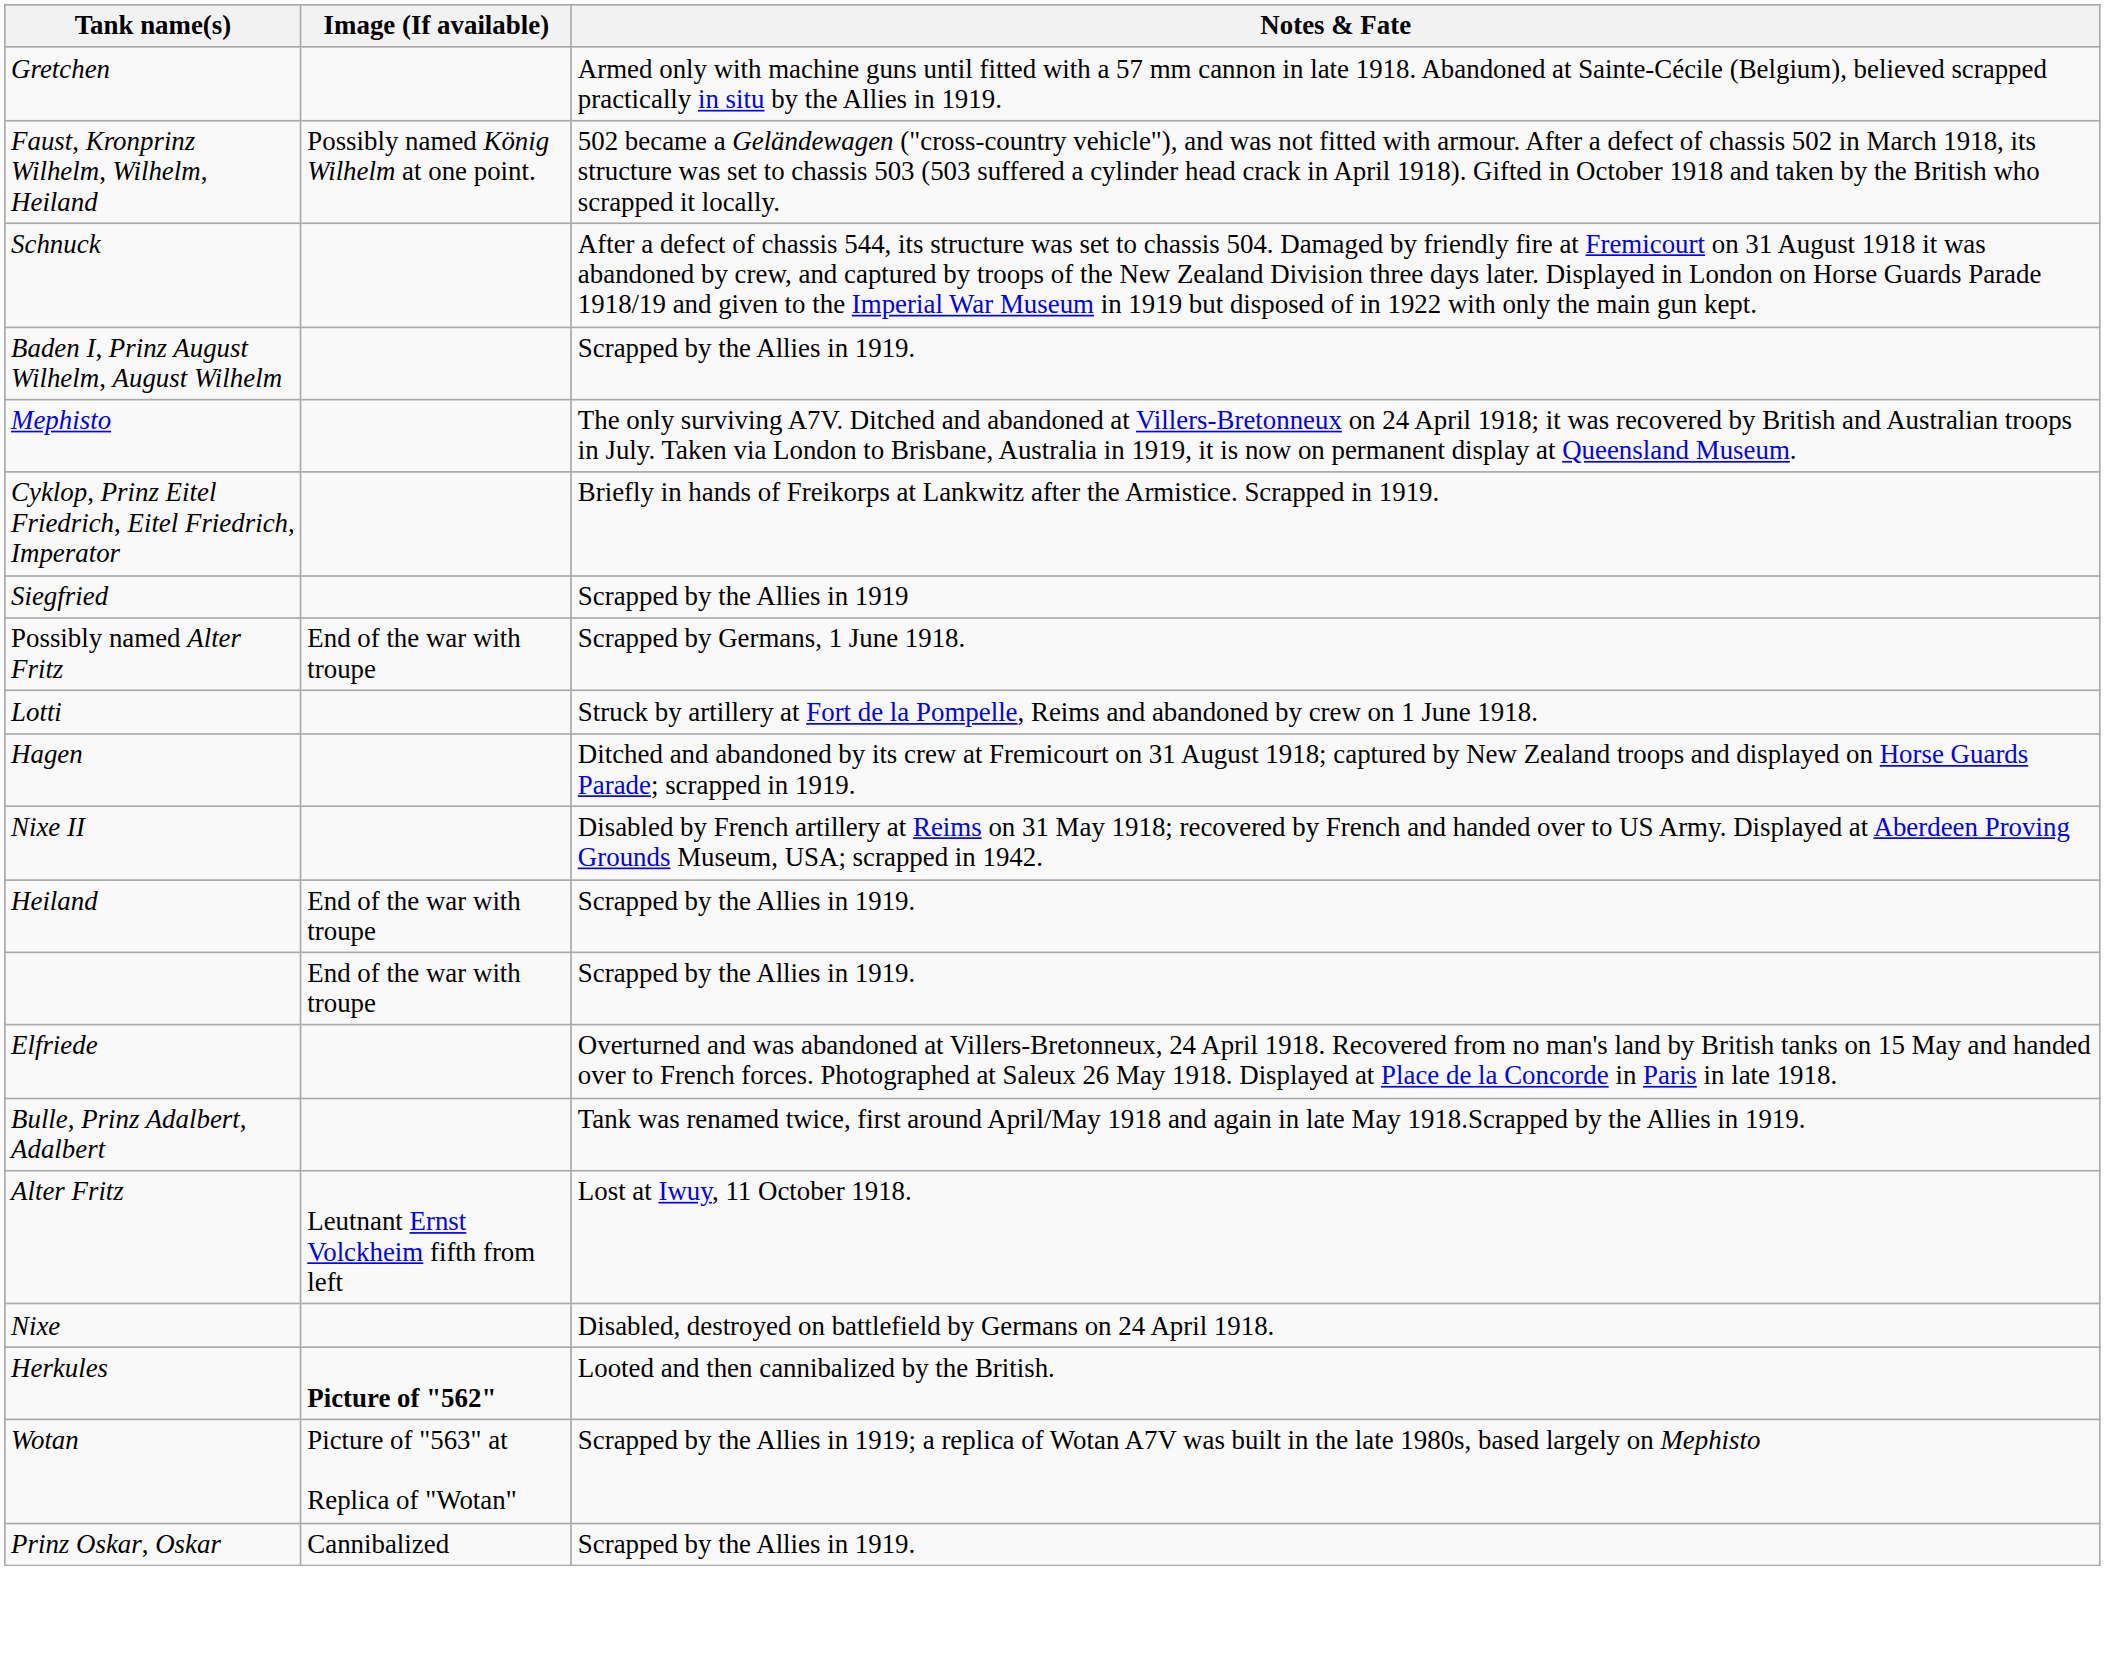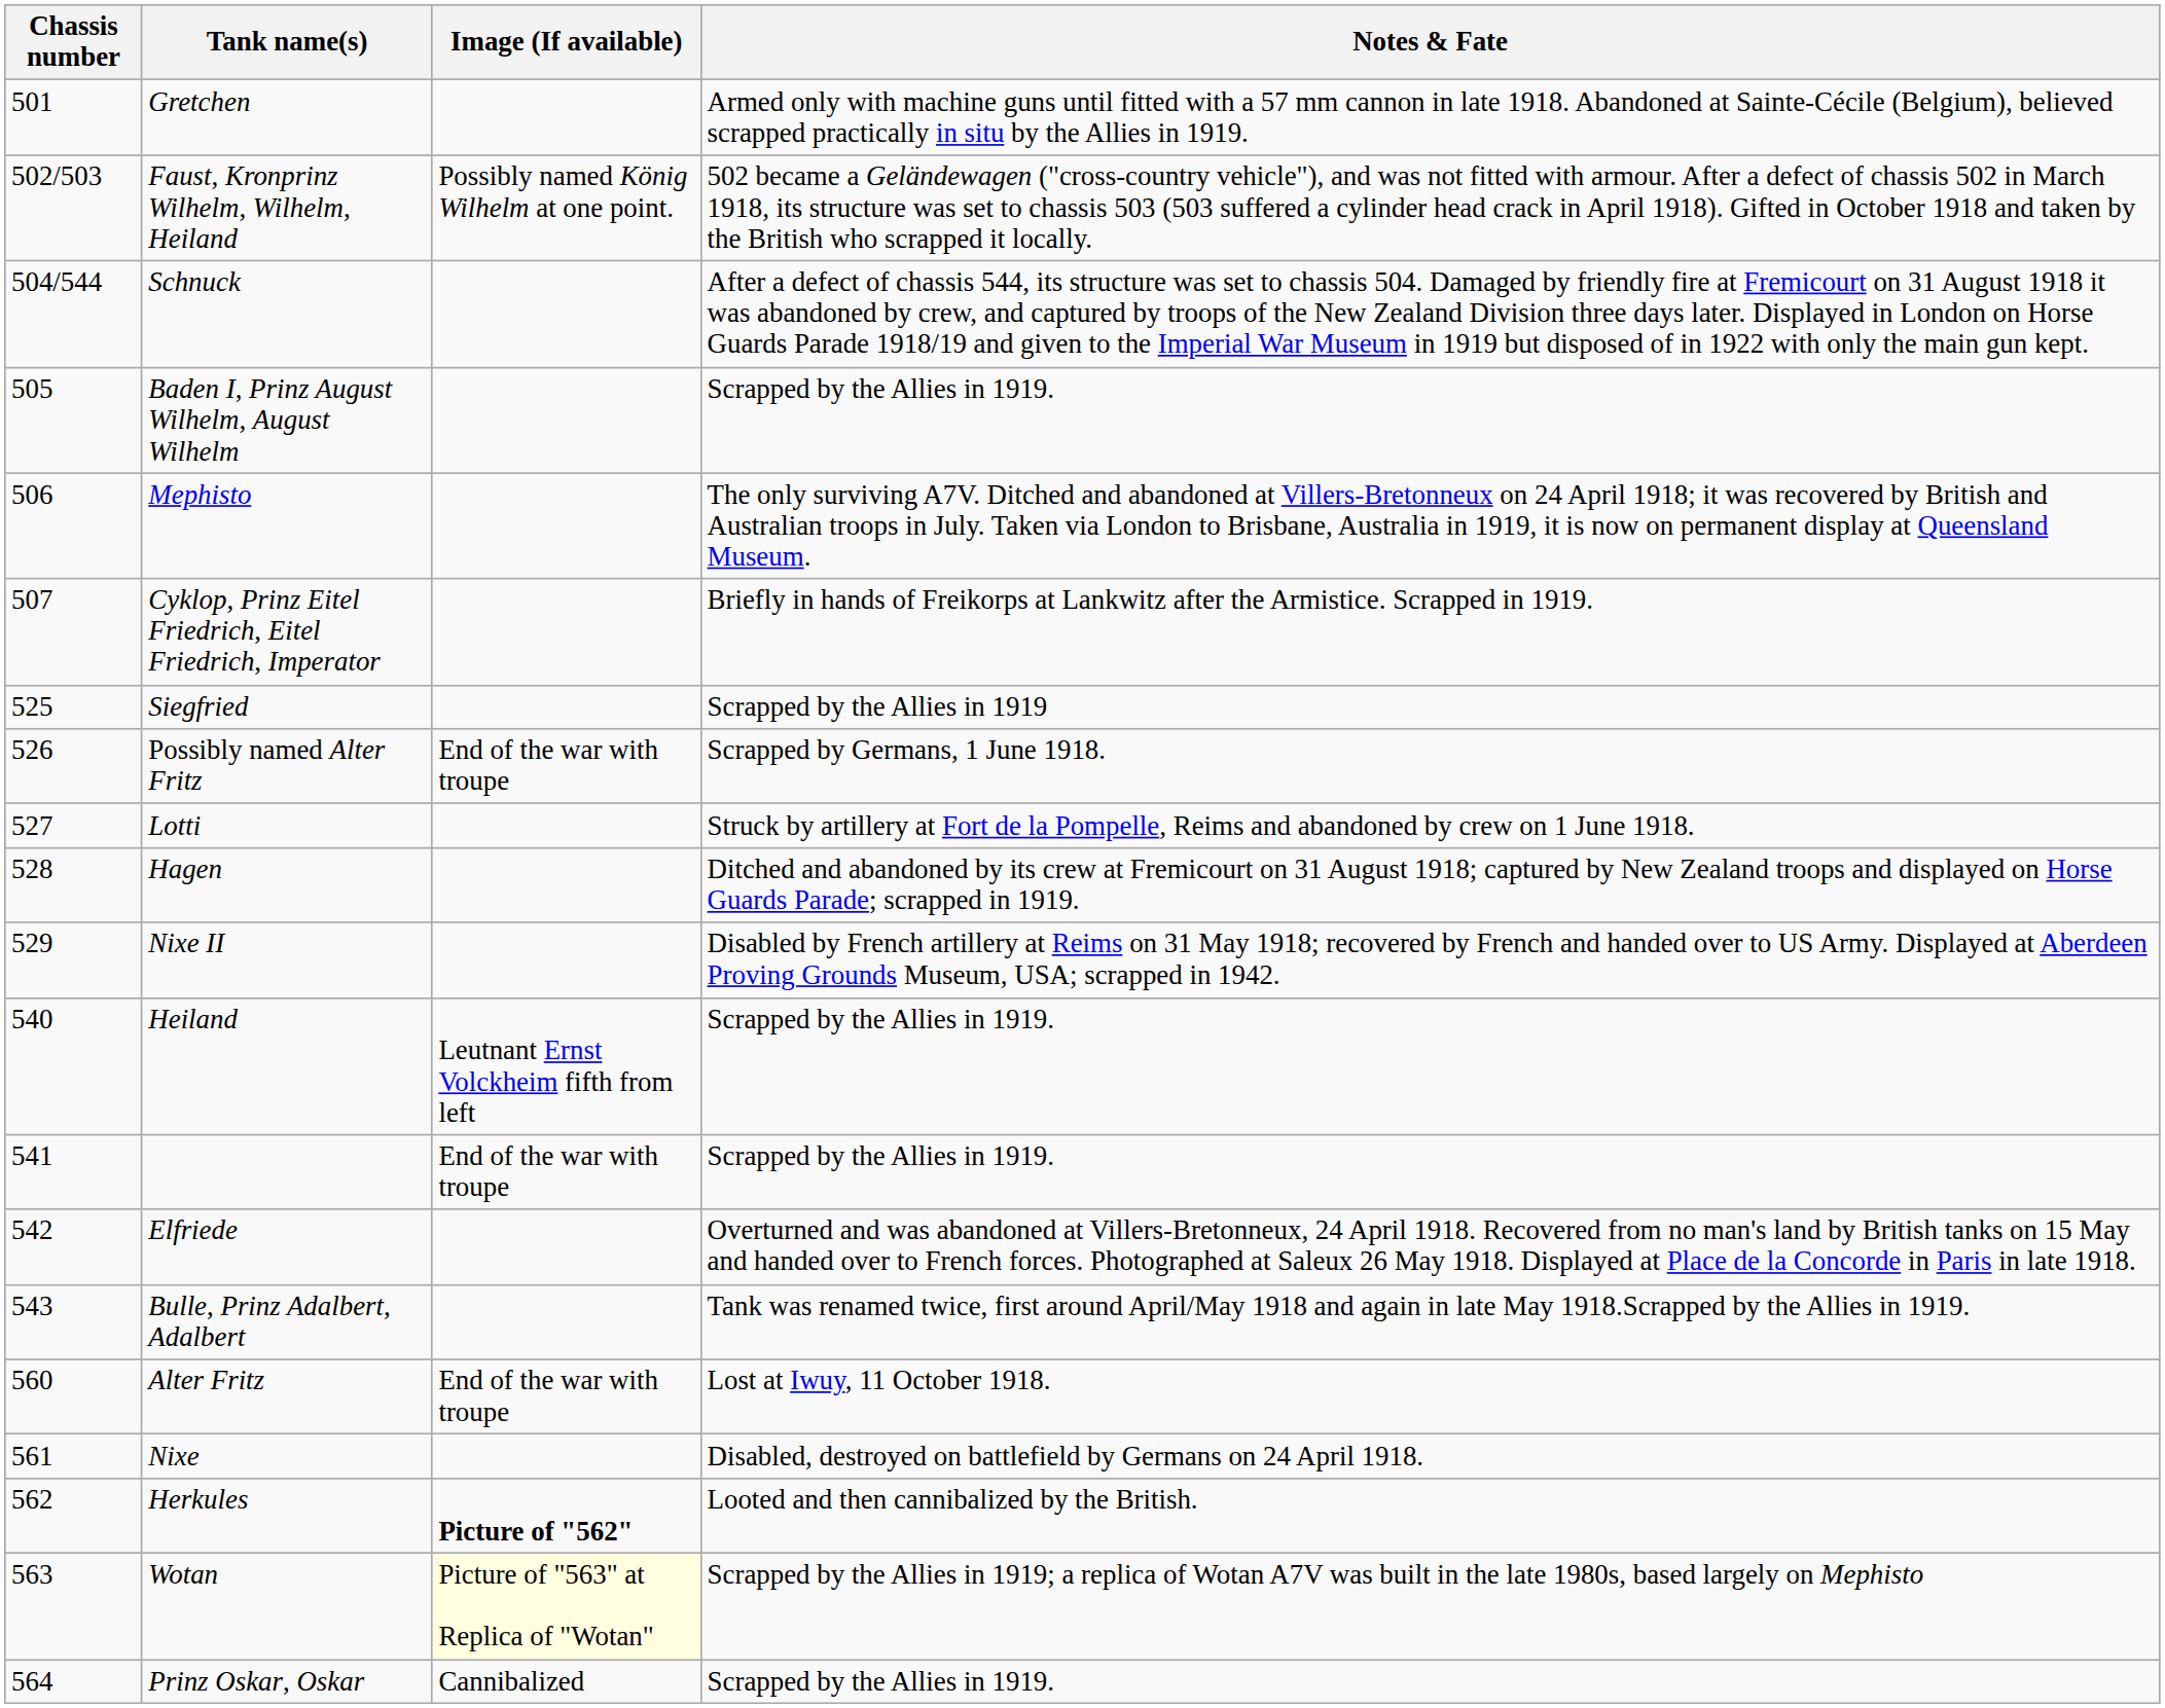+ column: Chassis number | 501 | 502/503 | 504/544 | 505 | 506 | 507 | 525 | 526 | 527 | 528 | 529 | 540 | 541 | 542 | 543 | 560 | 561 | 562 | 563 | 564
Heiland | Image (If available): End of the war with troupe -> Leutnant Ernst Volckheim fifth from left
Alter Fritz | Image (If available): Leutnant Ernst Volckheim fifth from left -> End of the war with troupe
Wotan | Image (If available): no background -> lightyellow background
